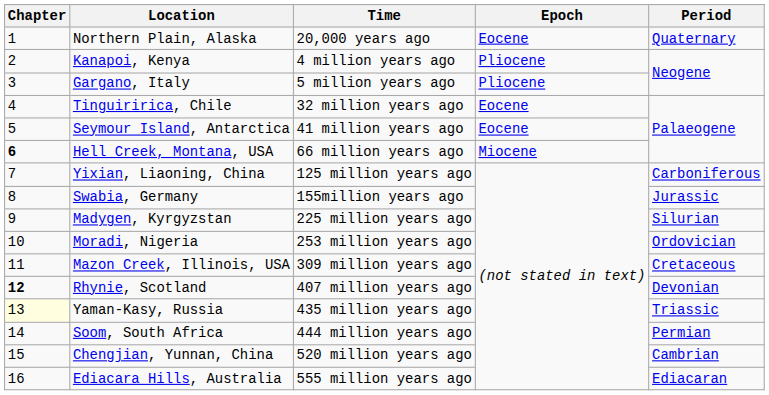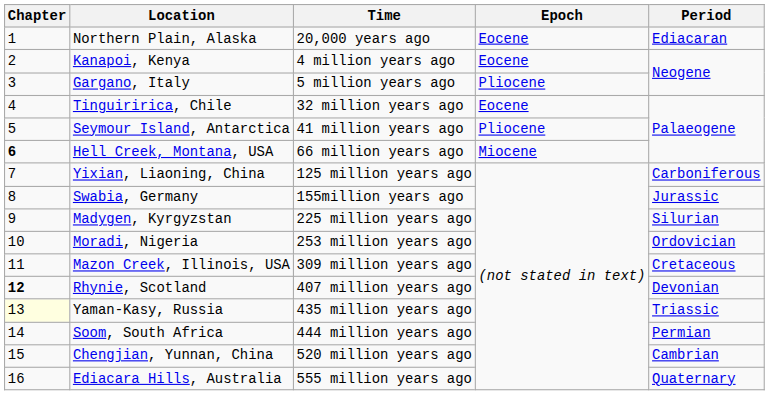Northern Plain, Alaska | Period: Quaternary -> Ediacaran
Kanapoi, Kenya | Epoch: Pliocene -> Eocene
Seymour Island, Antarctica | Epoch: Eocene -> Pliocene
Ediacara Hills, Australia | Period: Ediacaran -> Quaternary
